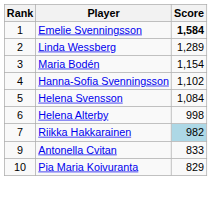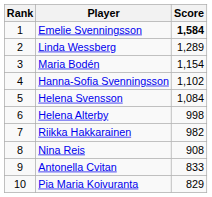Riikka Hakkarainen | Score: lightblue background -> no background
+ row: 8 | Nina Reis | 908
